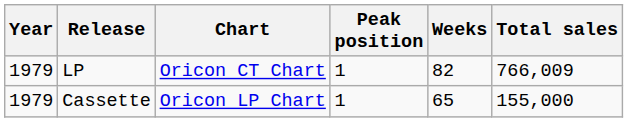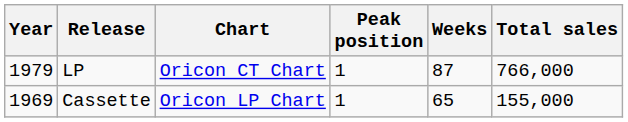LP | Weeks: 82 -> 87
LP | Total sales: 766,009 -> 766,000
Cassette | Year: 1979 -> 1969
